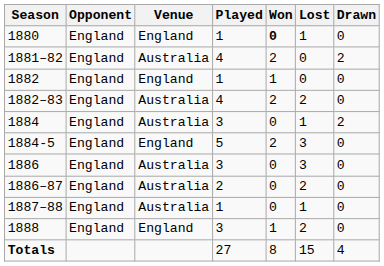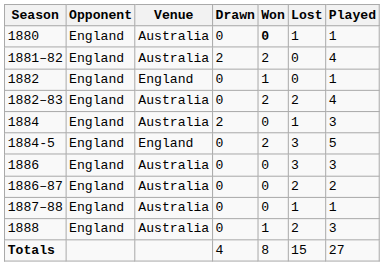columns swapped: Played <-> Drawn
1880 | Venue: England -> Australia
1888 | Venue: England -> Australia
